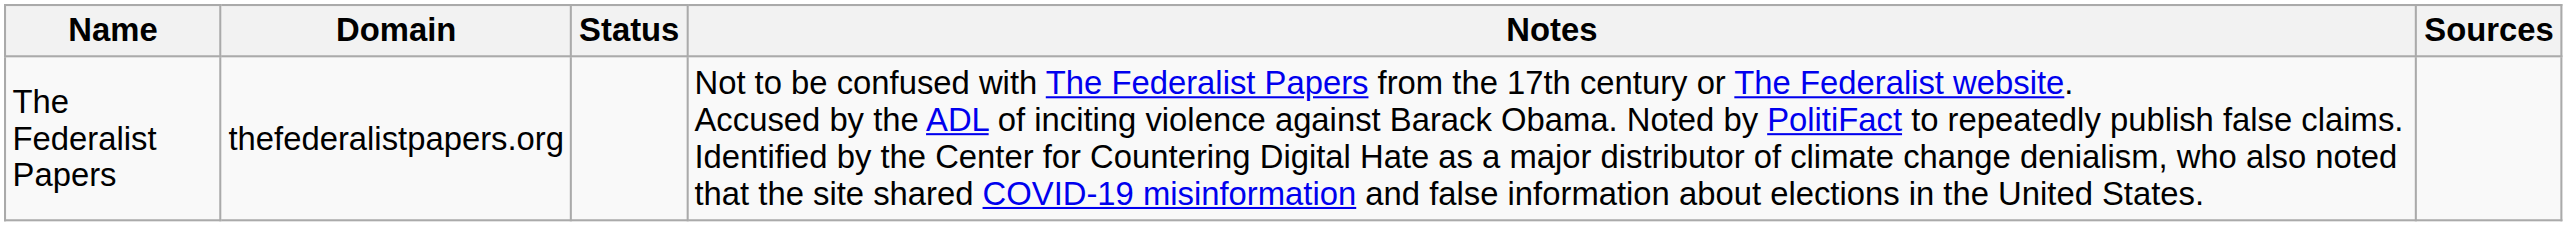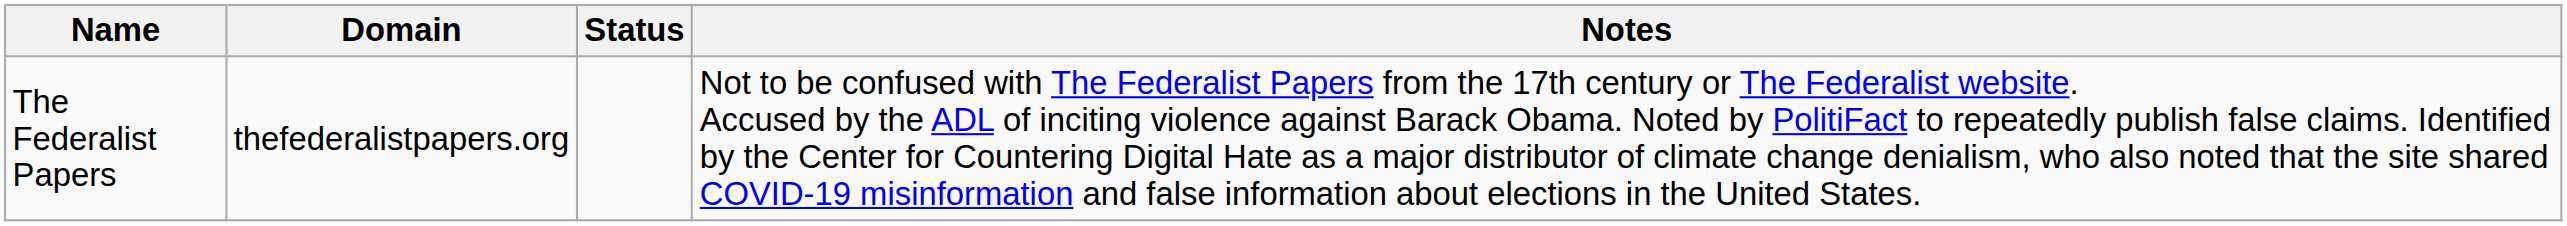- column: Sources
